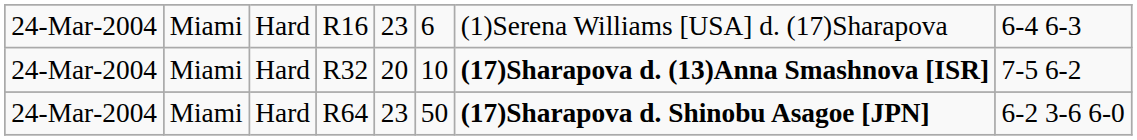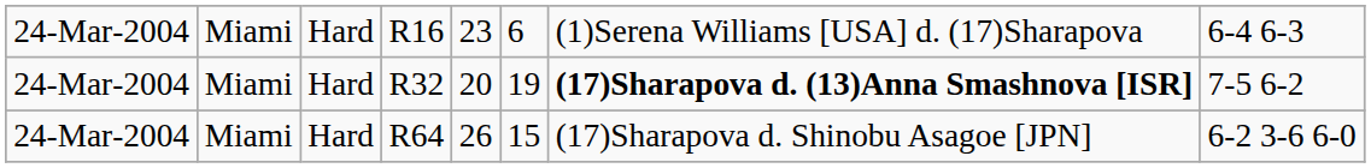R32 | column 6: 10 -> 19
R64 | column 5: 23 -> 26
R64 | column 6: 50 -> 15
R64 | column 7: bold -> normal
